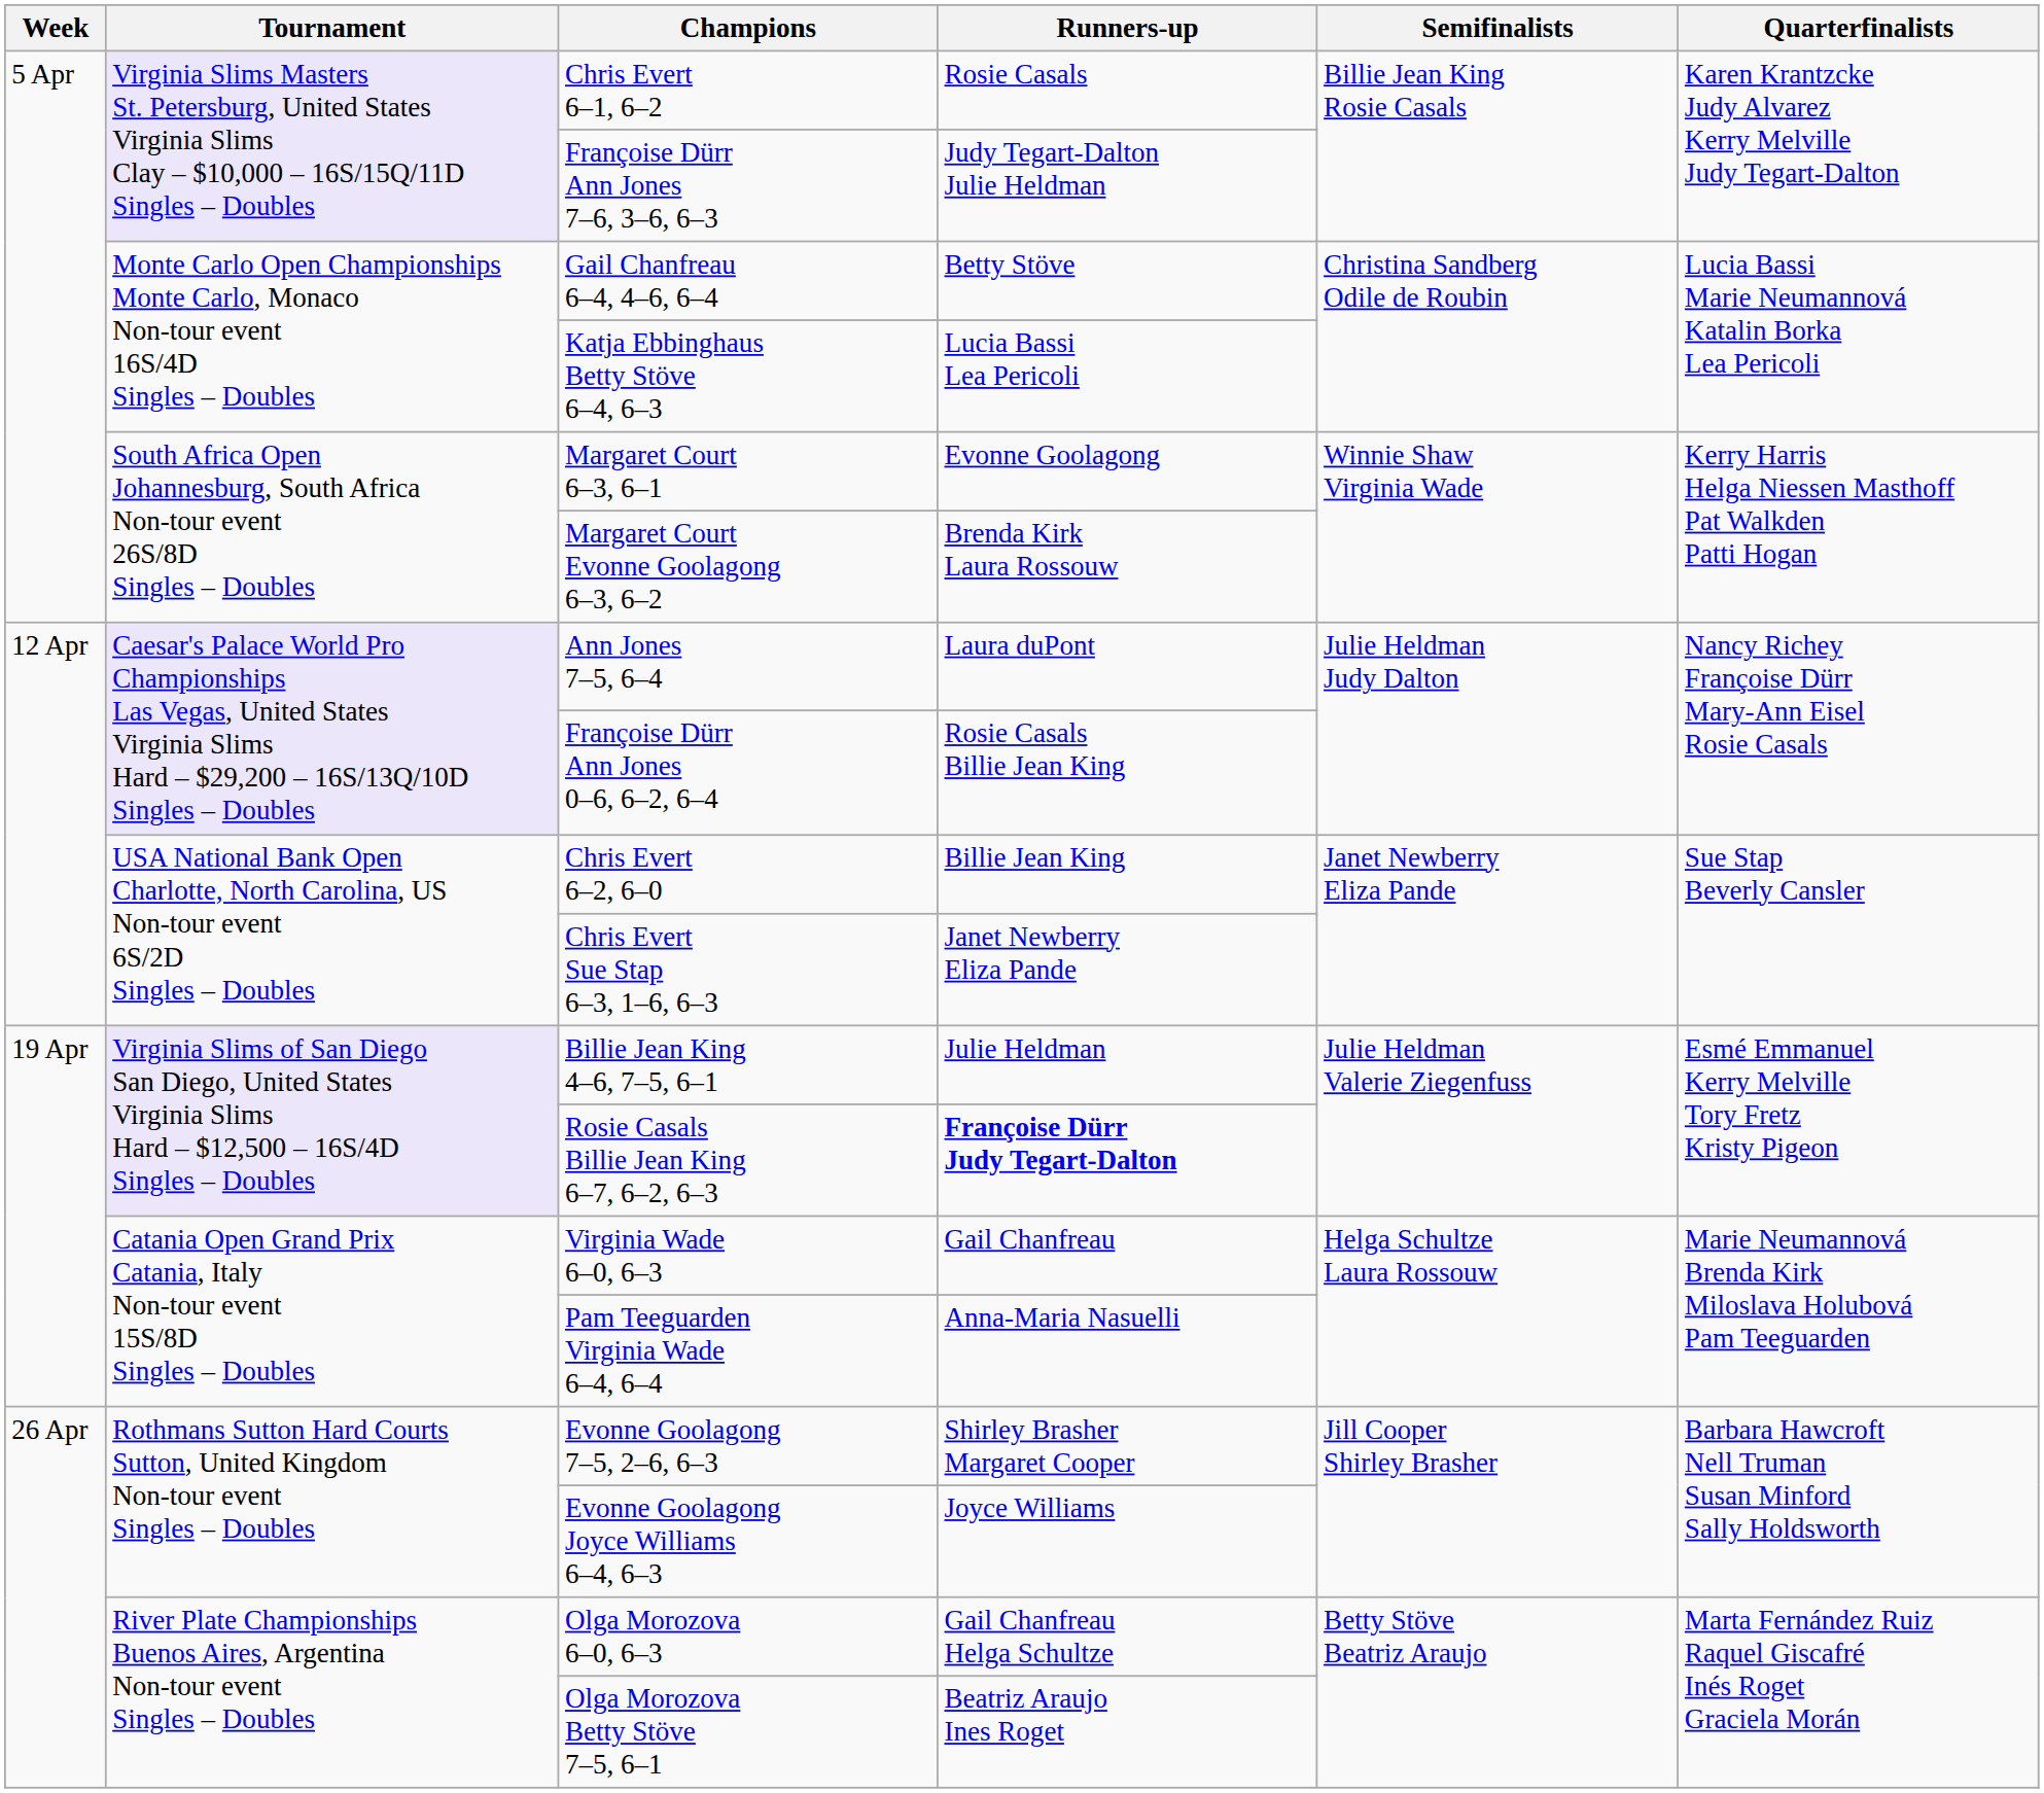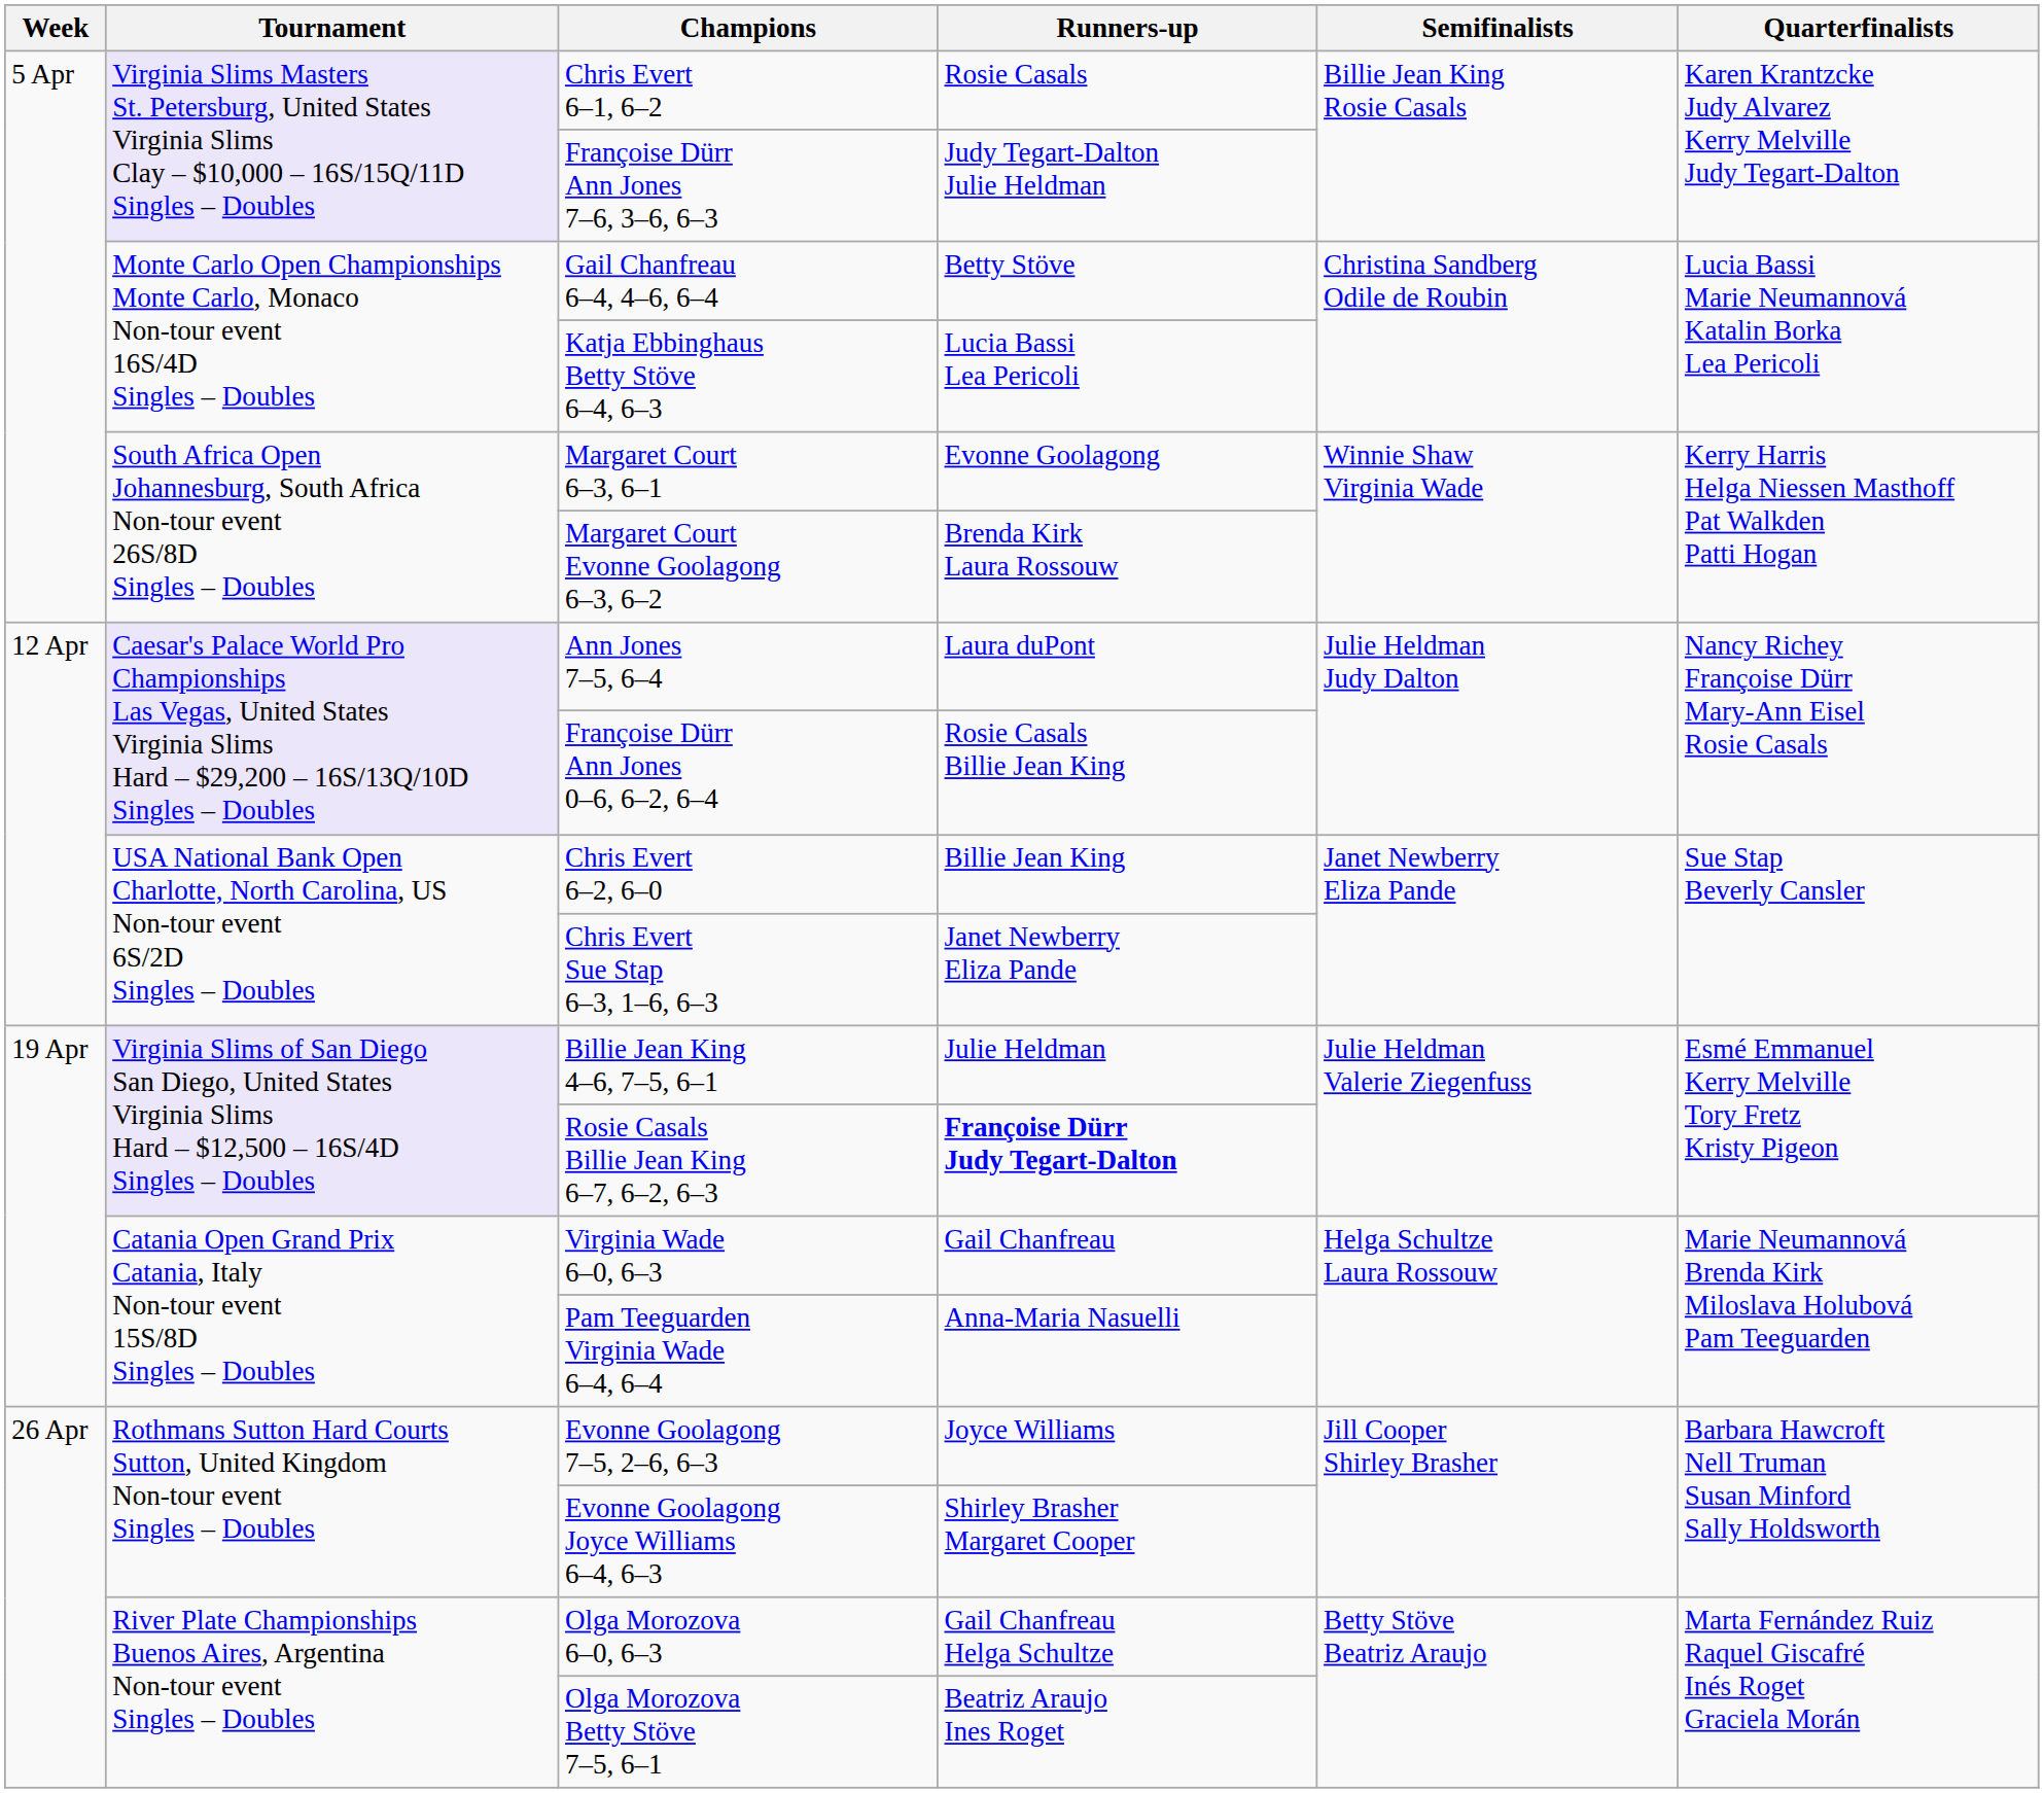Evonne Goolagong 7–5, 2–6, 6–3 | Runners-up: Shirley Brasher Margaret Cooper -> Joyce Williams
Evonne Goolagong Joyce Williams 6–4, 6–3 | Runners-up: Joyce Williams -> Shirley Brasher Margaret Cooper
